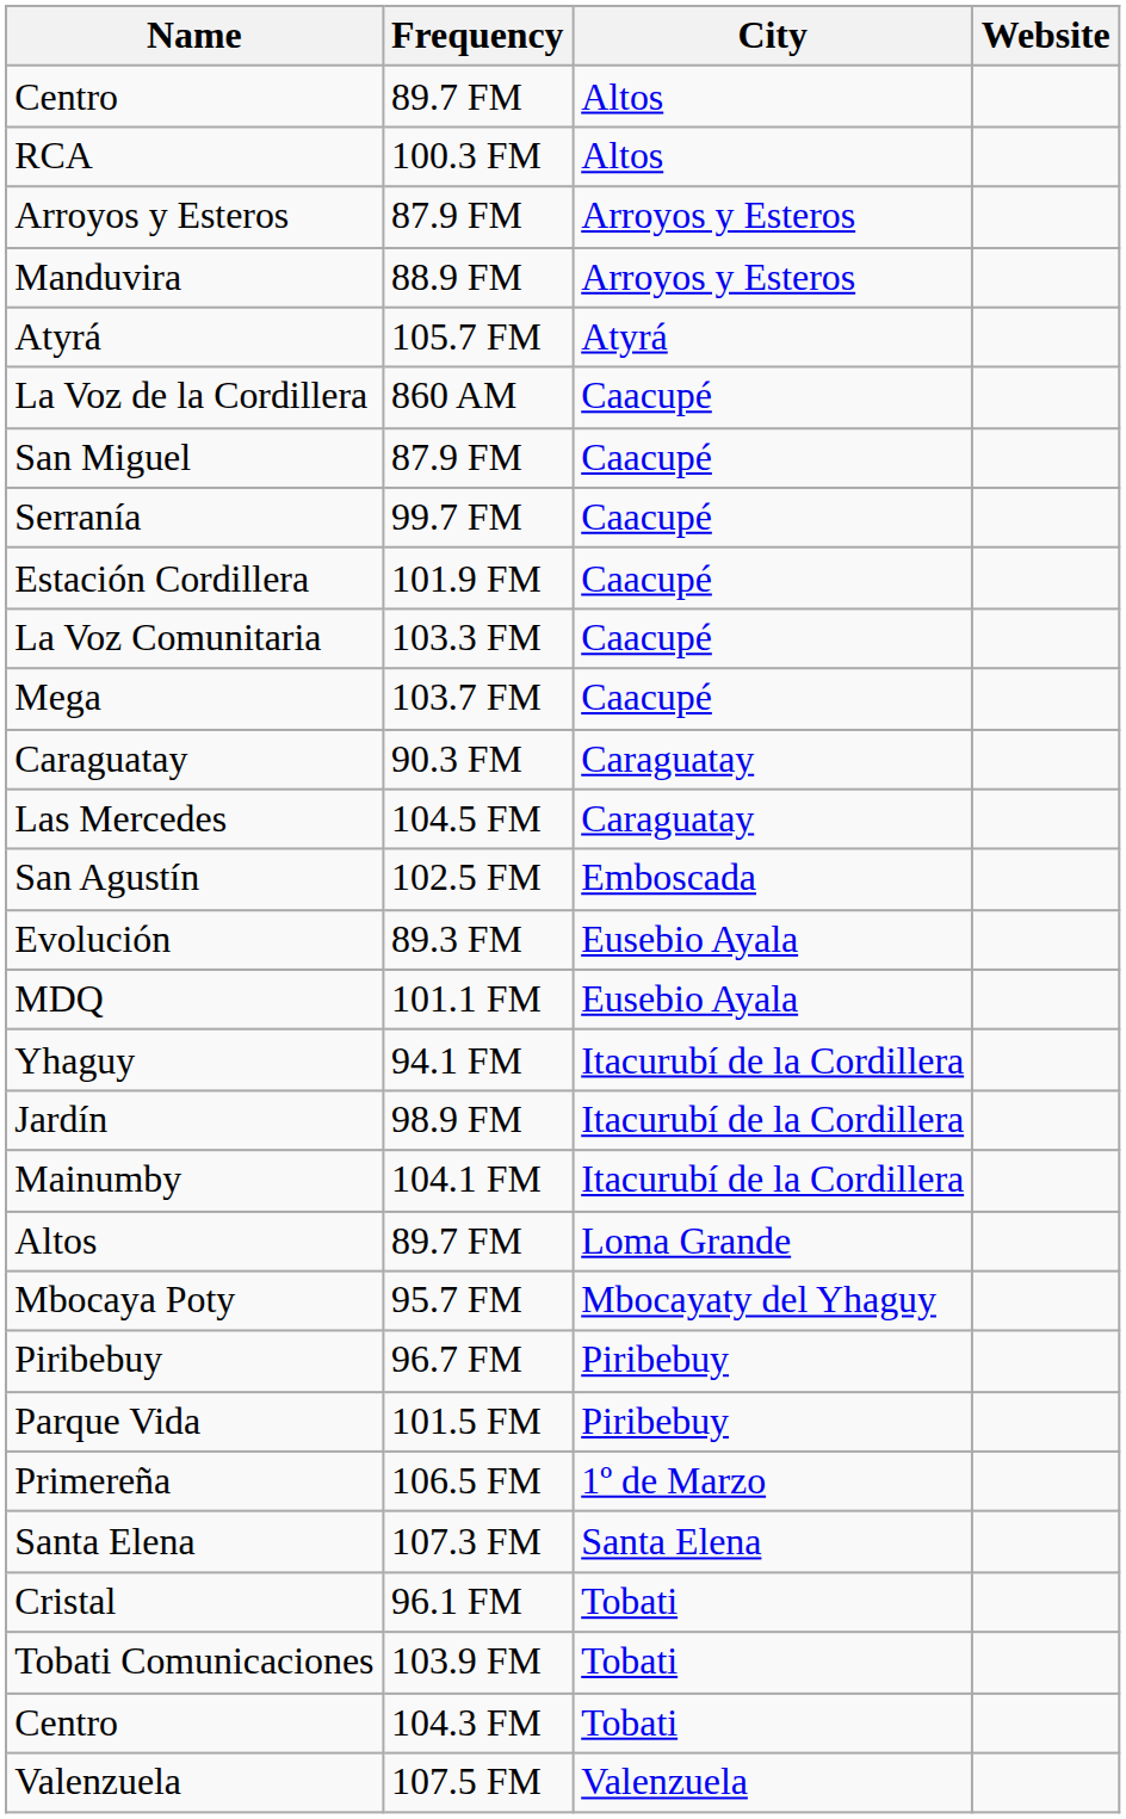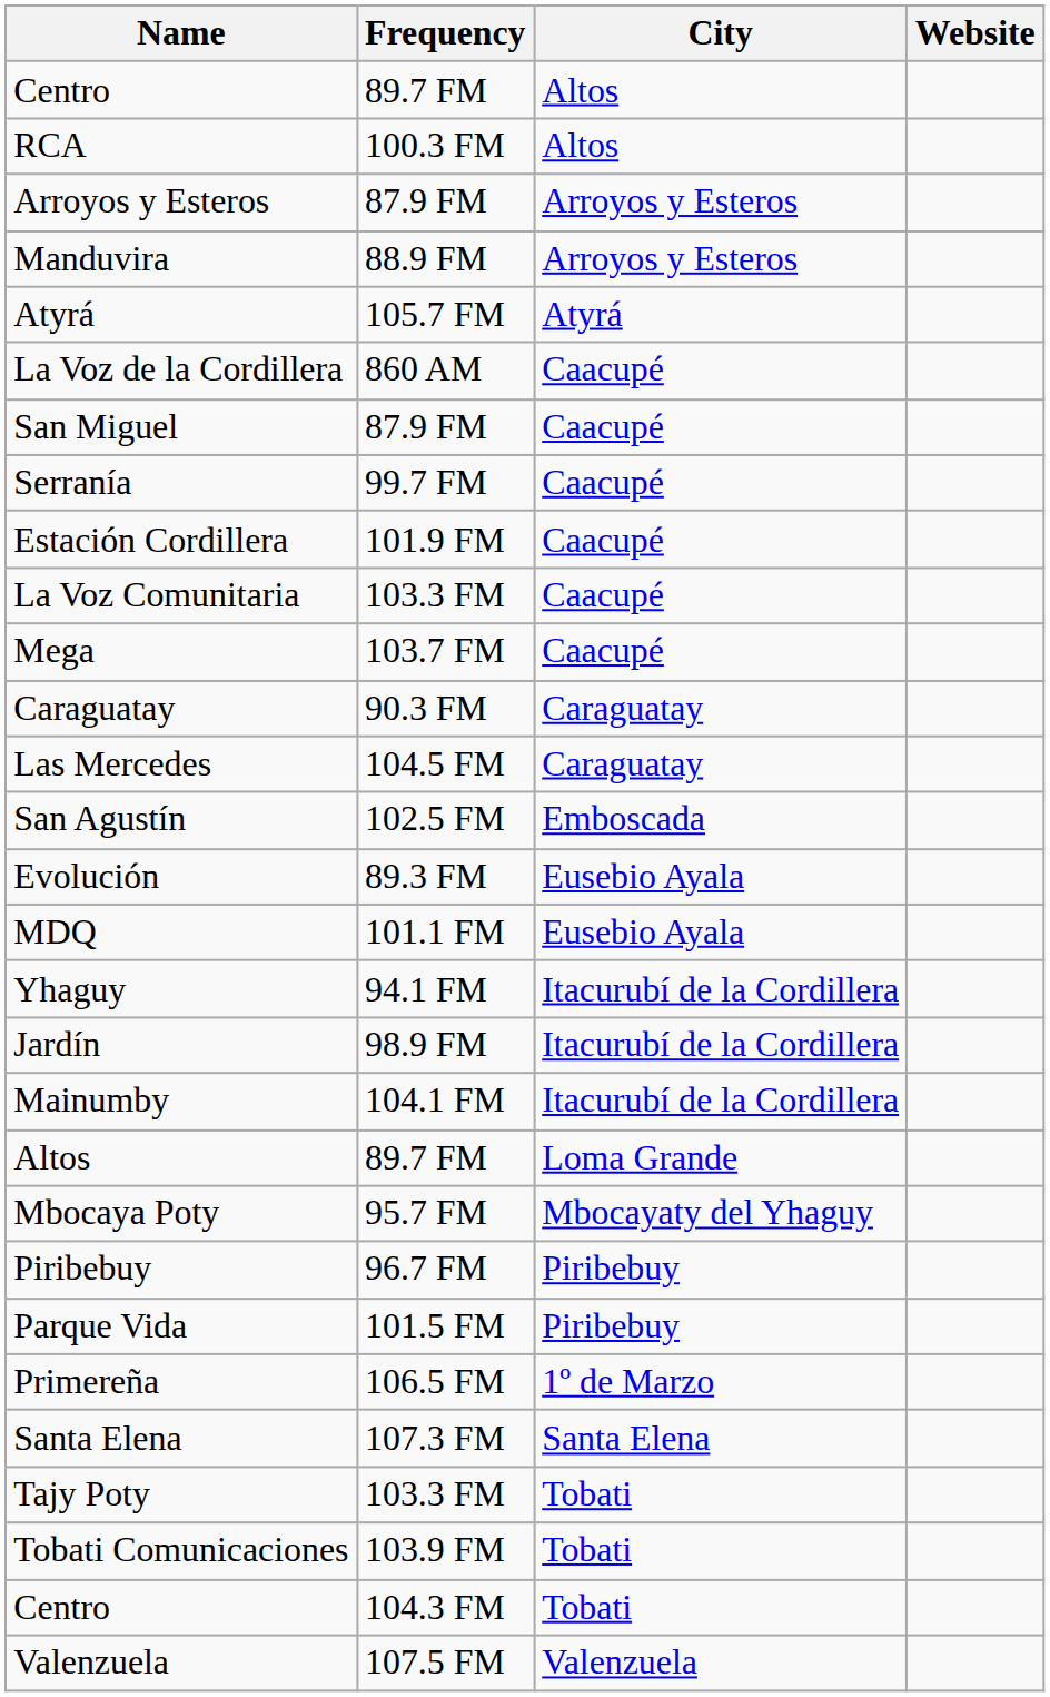- row: Cristal | 96.1 FM | Tobati
+ row: Tajy Poty | 103.3 FM | Tobati
